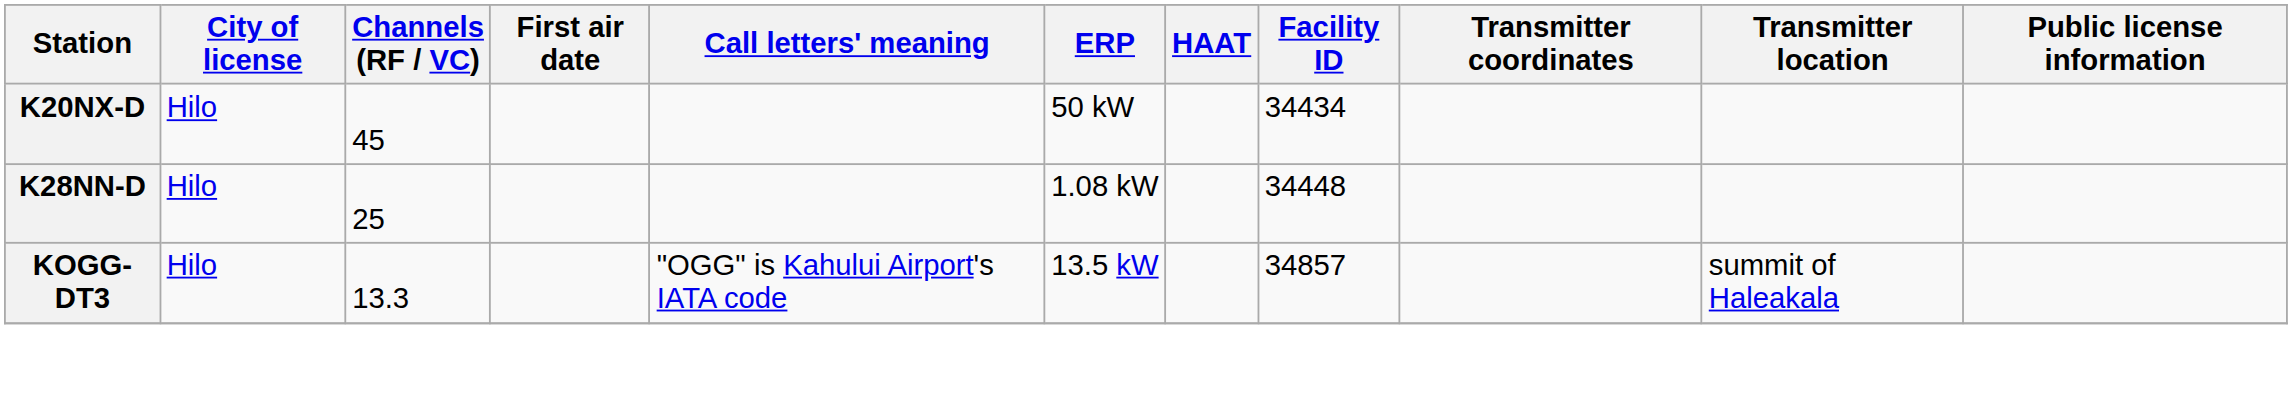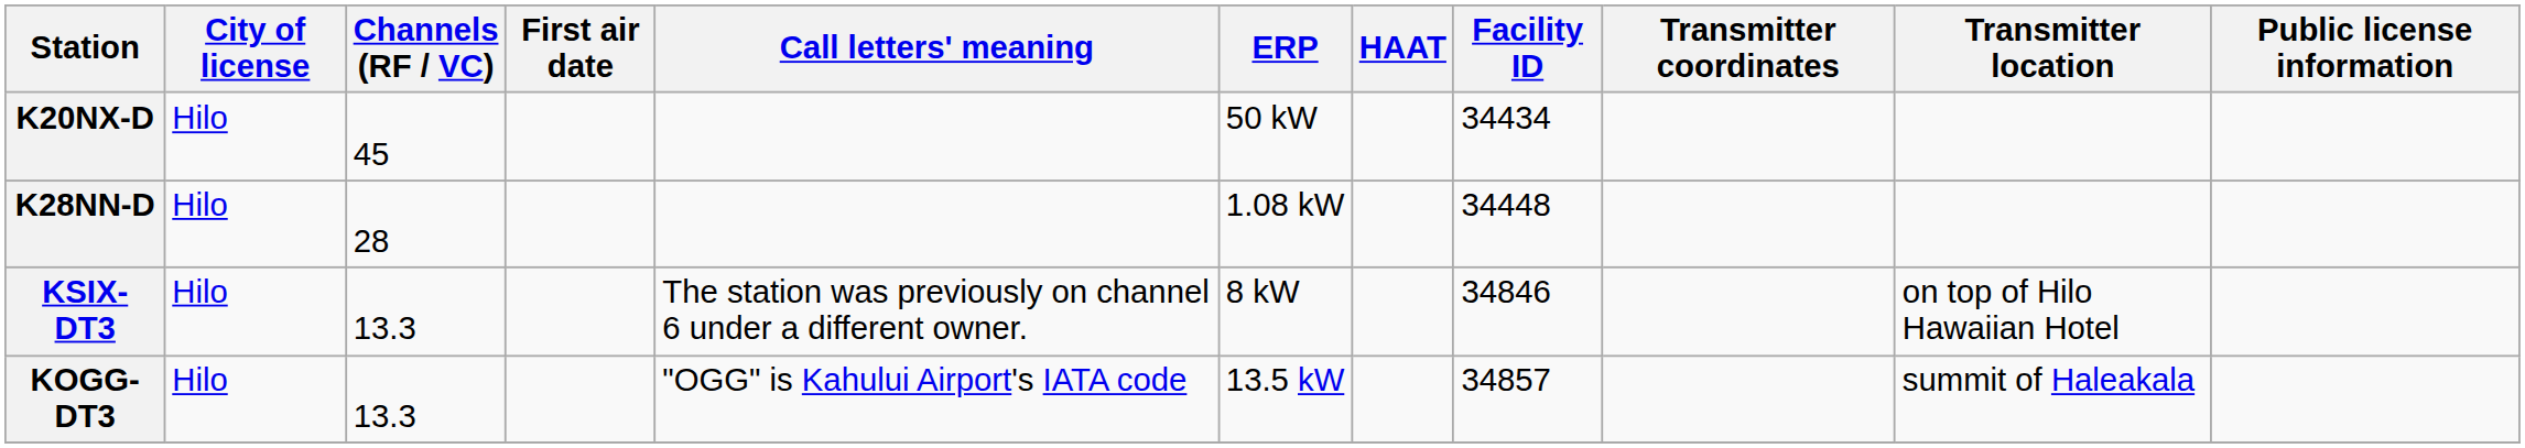K28NN-D | Channels (RF / VC): 25 -> 28
+ row: KSIX-DT3 | Hilo | 13.3 | The station was previously on channel 6 under a different owner. | 8 kW | 34846 | on top of Hilo Hawaiian Hotel
